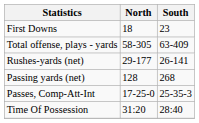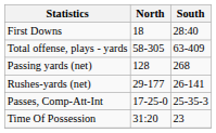First Downs | South: 23 -> 28:40
rows swapped: Rushes-yards (net) <-> Passing yards (net)
Time Of Possession | South: 28:40 -> 23
